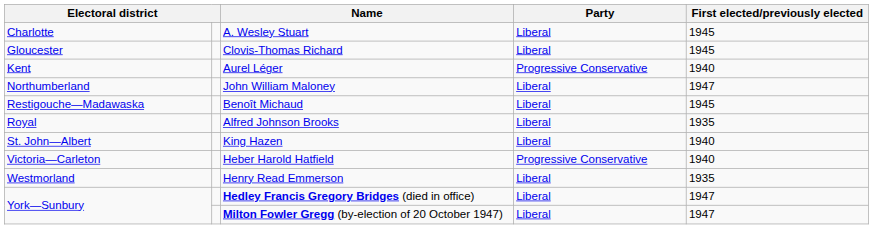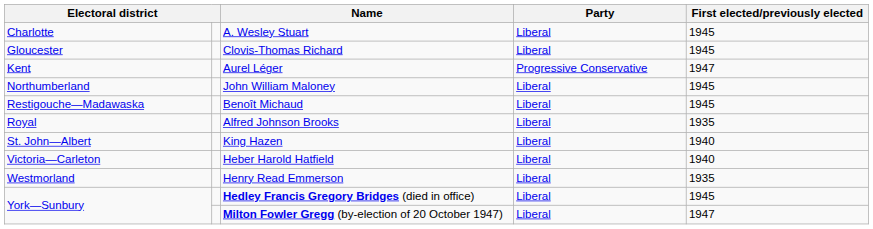Aurel Léger | First elected/previously elected: 1940 -> 1947
John William Maloney | First elected/previously elected: 1947 -> 1945
Heber Harold Hatfield | Party: Progressive Conservative -> Liberal
Hedley Francis Gregory Bridges (died in office) | First elected/previously elected: 1947 -> 1945
